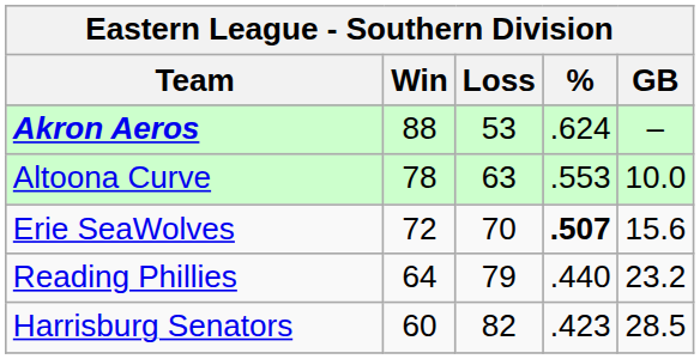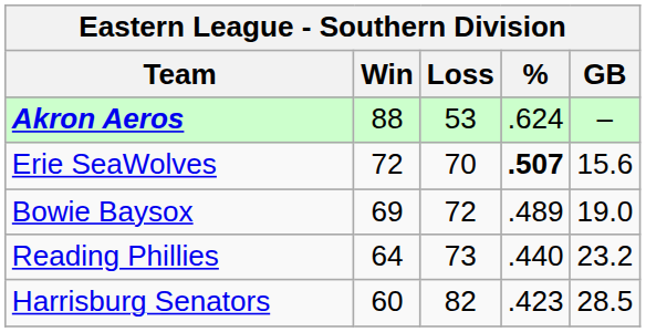- row: Altoona Curve | 78 | 63 | .553 | 10.0
+ row: Bowie Baysox | 69 | 72 | .489 | 19.0
Reading Phillies | Loss: 79 -> 73
